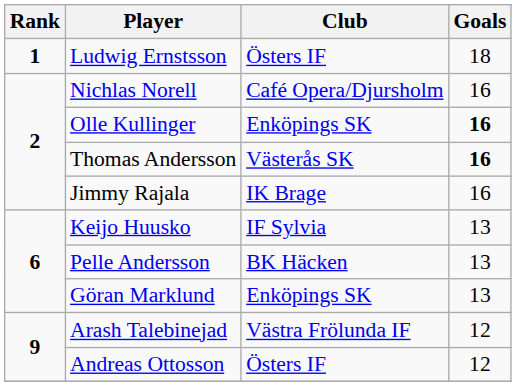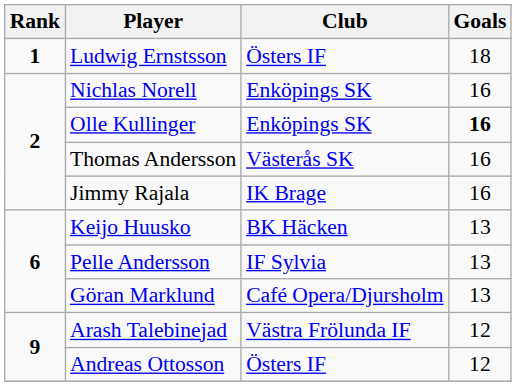Nichlas Norell | Club: Café Opera/Djursholm -> Enköpings SK
Thomas Andersson | Goals: bold -> normal
Keijo Huusko | Club: IF Sylvia -> BK Häcken
Pelle Andersson | Club: BK Häcken -> IF Sylvia
Göran Marklund | Club: Enköpings SK -> Café Opera/Djursholm
